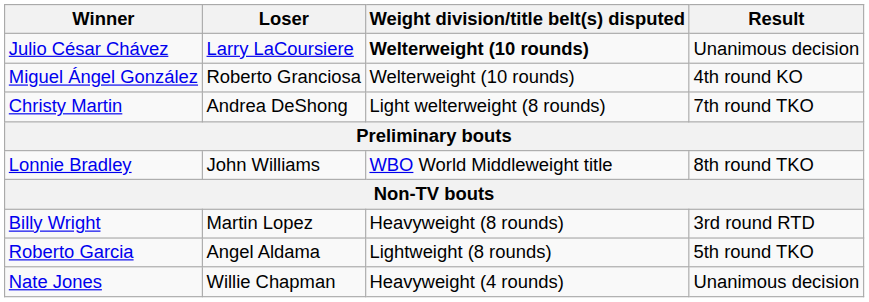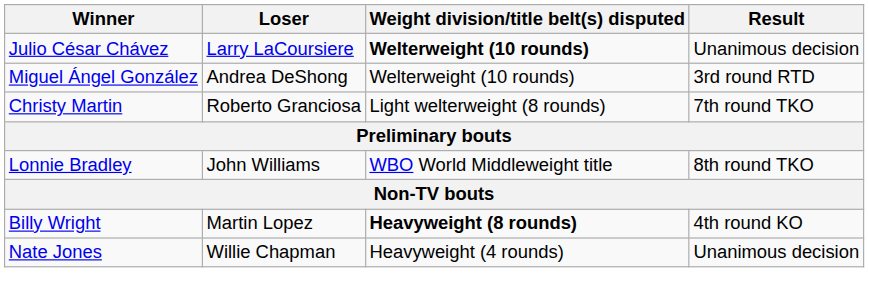Miguel Ángel González | Loser: Roberto Granciosa -> Andrea DeShong
Miguel Ángel González | Result: 4th round KO -> 3rd round RTD
Christy Martin | Loser: Andrea DeShong -> Roberto Granciosa
Billy Wright | Weight division/title belt(s) disputed: normal -> bold
Billy Wright | Result: 3rd round RTD -> 4th round KO
- row: Roberto Garcia | Angel Aldama | Lightweight (8 rounds) | 5th round TKO
